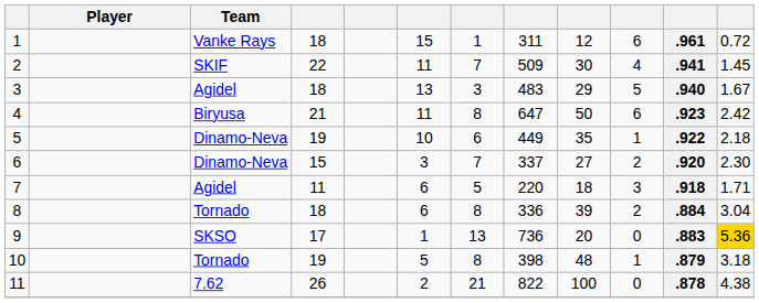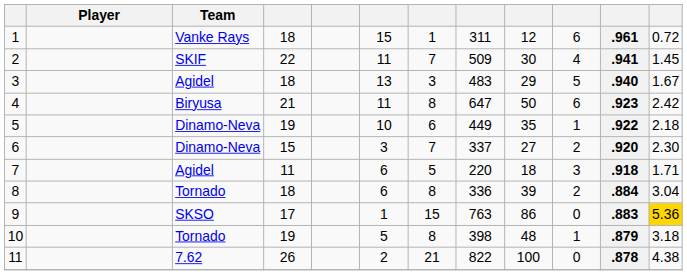9 | column 7: 13 -> 15
9 | column 8: 736 -> 763
9 | column 9: 20 -> 86
